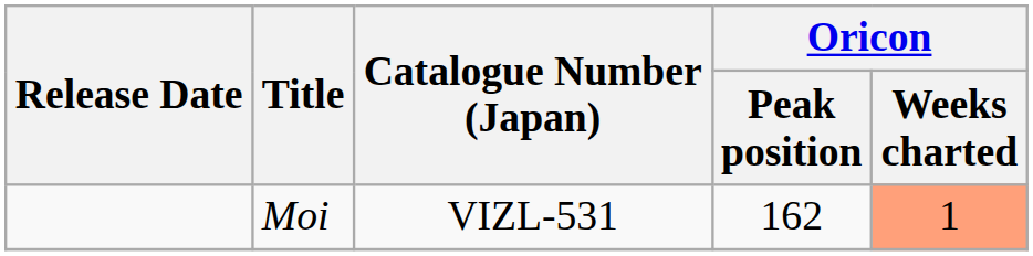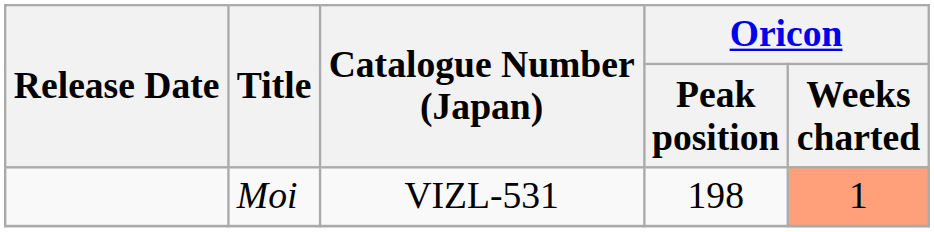Moi | Oricon / Peak position: 162 -> 198
